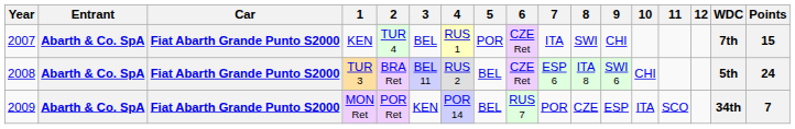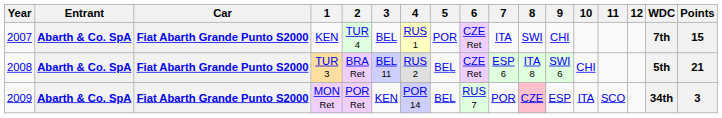TUR 3 | Points: 24 -> 21
MON Ret | 8: no background -> pink background
MON Ret | Points: 7 -> 3
